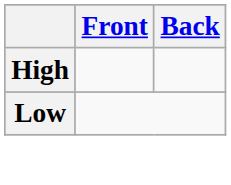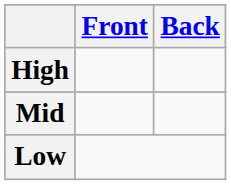+ row: Mid
